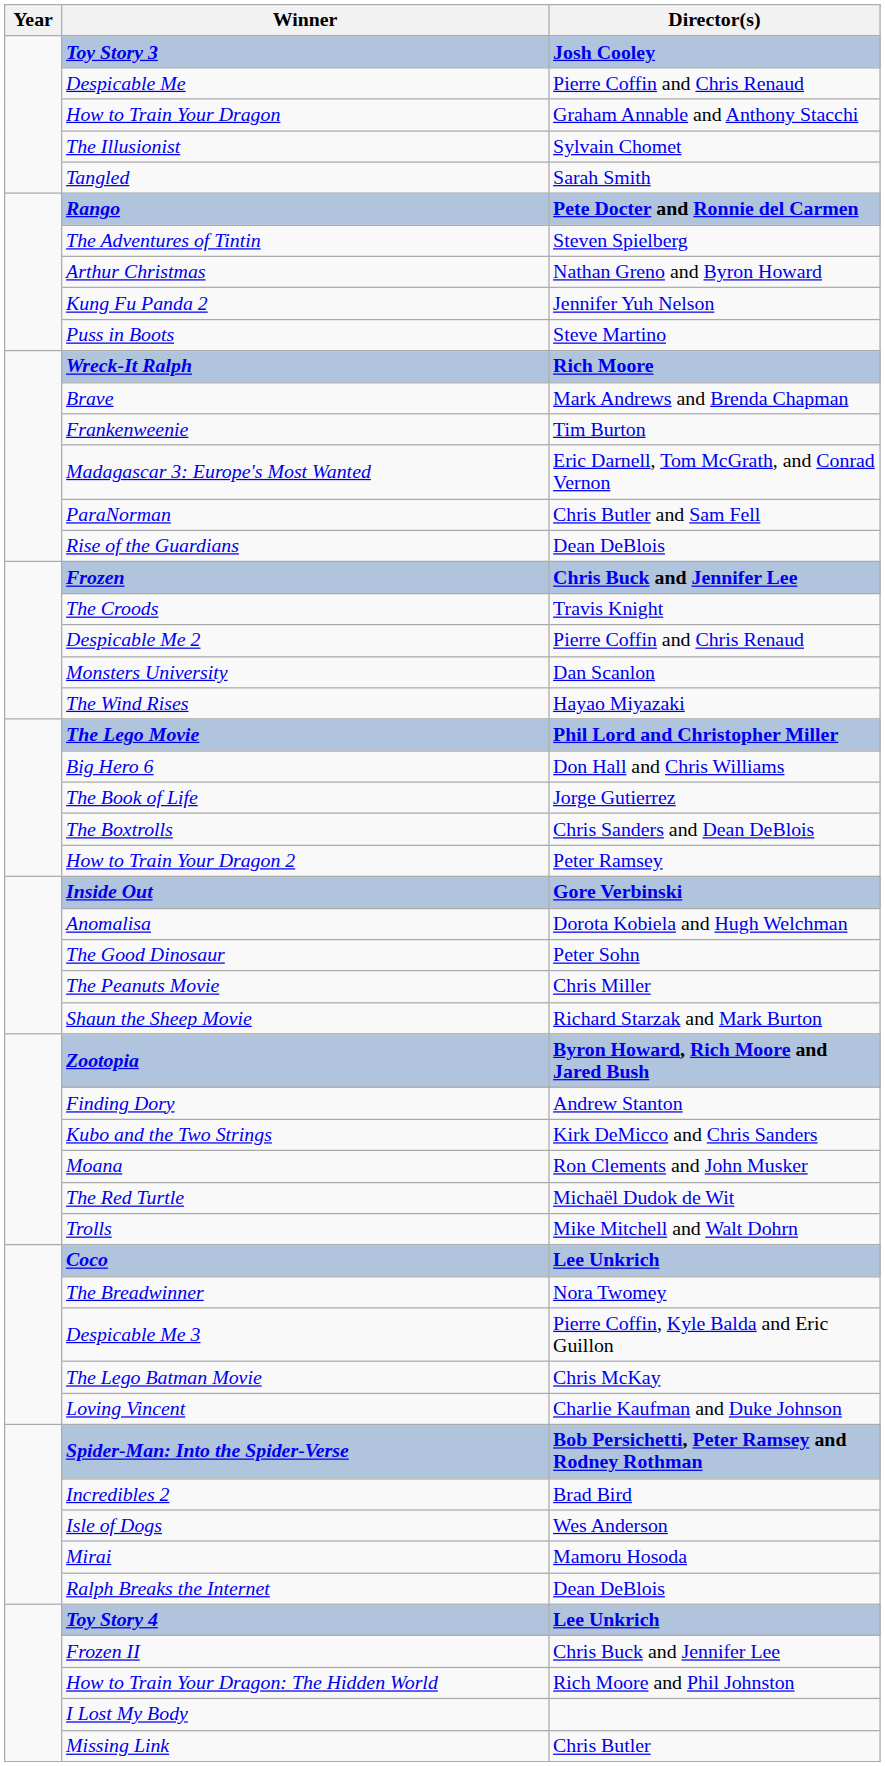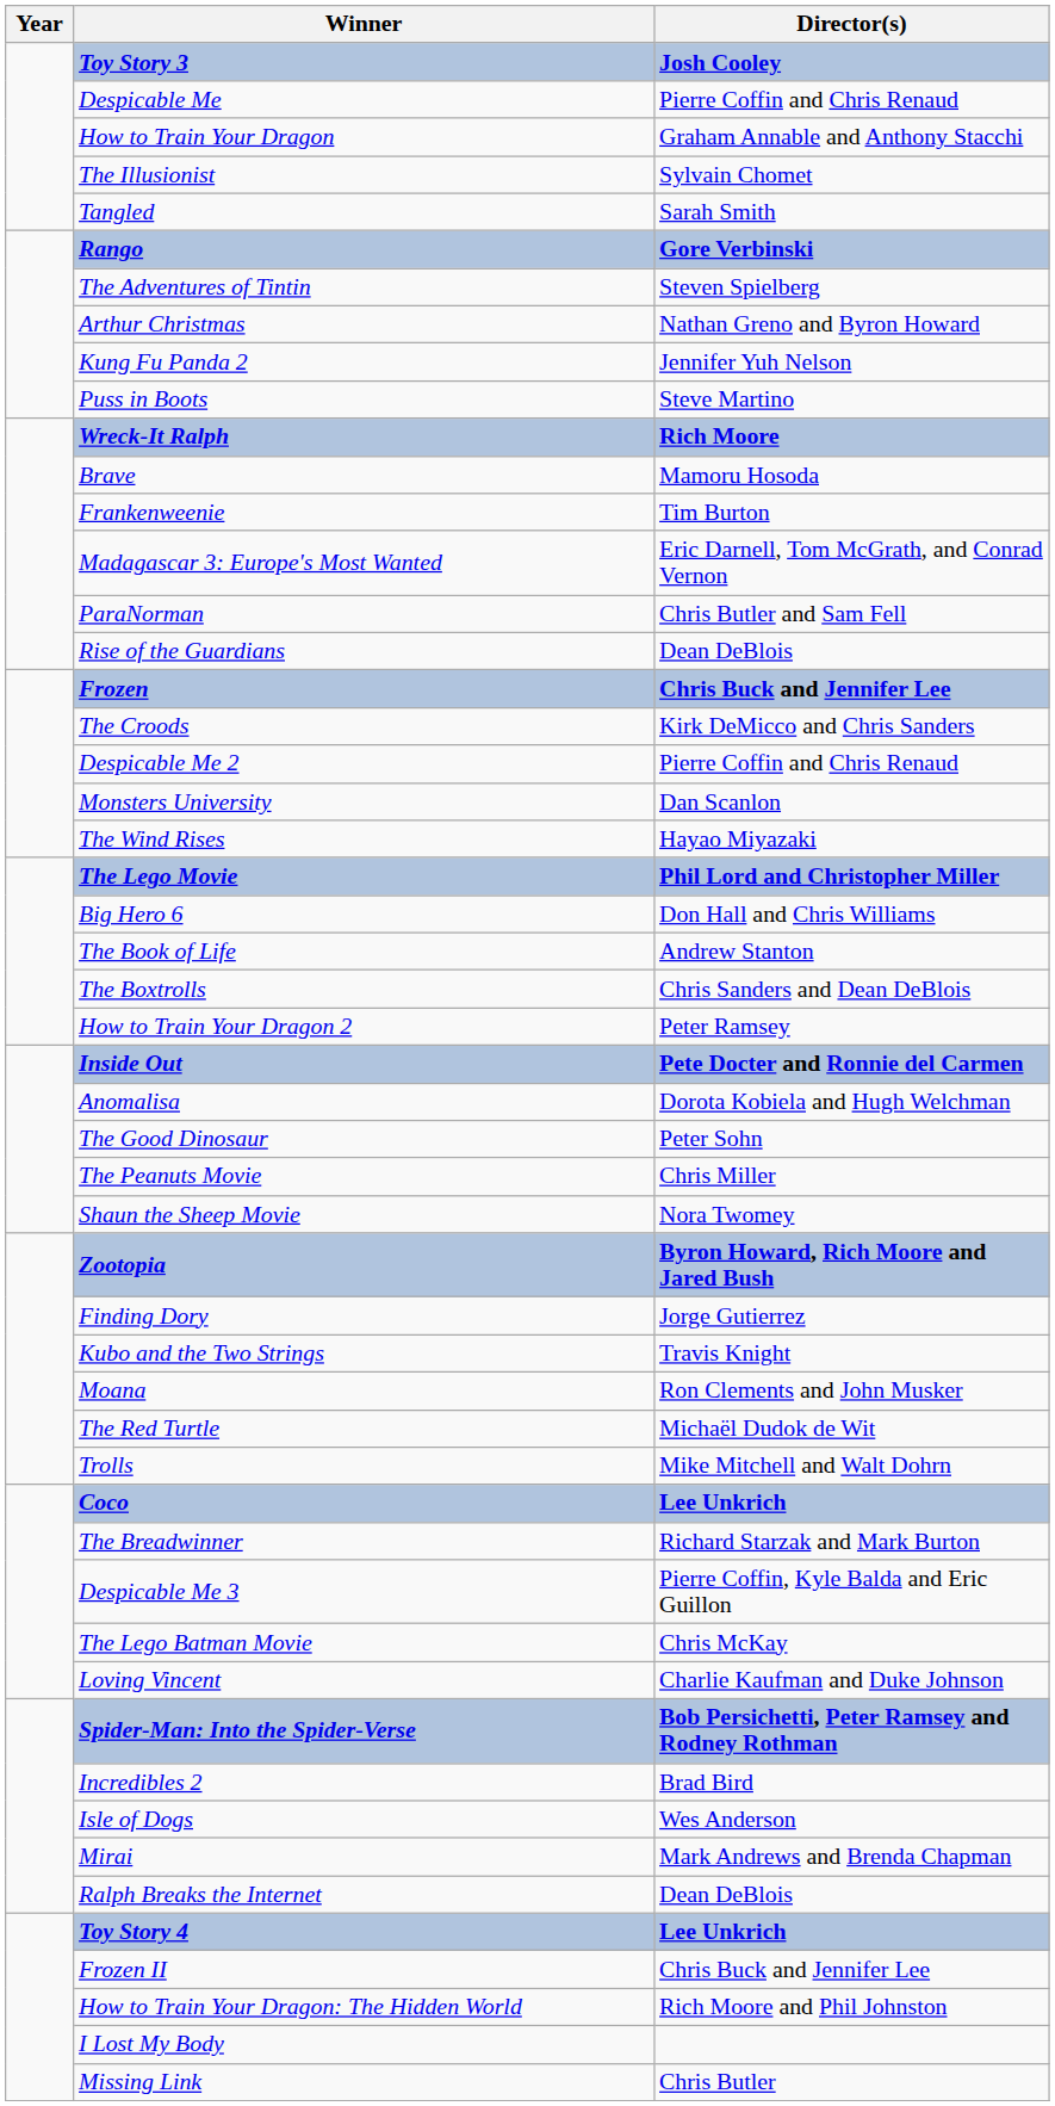Rango | Director(s): Pete Docter and Ronnie del Carmen -> Gore Verbinski
Brave | Director(s): Mark Andrews and Brenda Chapman -> Mamoru Hosoda
The Croods | Director(s): Travis Knight -> Kirk DeMicco and Chris Sanders
The Book of Life | Director(s): Jorge Gutierrez -> Andrew Stanton
Inside Out | Director(s): Gore Verbinski -> Pete Docter and Ronnie del Carmen
Shaun the Sheep Movie | Director(s): Richard Starzak and Mark Burton -> Nora Twomey
Finding Dory | Director(s): Andrew Stanton -> Jorge Gutierrez
Kubo and the Two Strings | Director(s): Kirk DeMicco and Chris Sanders -> Travis Knight
The Breadwinner | Director(s): Nora Twomey -> Richard Starzak and Mark Burton
Mirai | Director(s): Mamoru Hosoda -> Mark Andrews and Brenda Chapman
